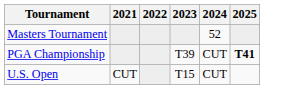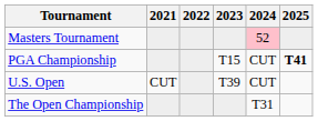Masters Tournament | 2024: no background -> pink background
PGA Championship | 2023: T39 -> T15
U.S. Open | 2023: T15 -> T39
+ row: The Open Championship | T31
